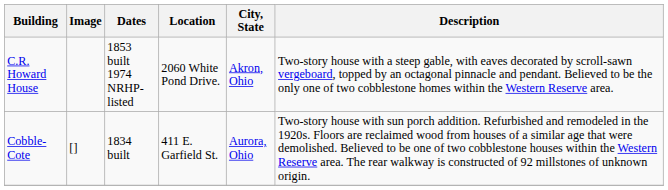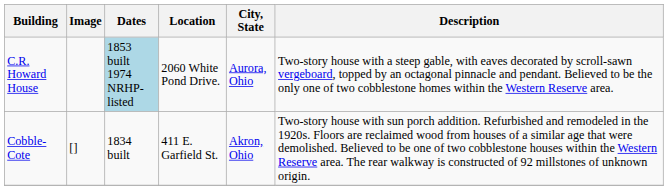C.R. Howard House | Dates: no background -> lightblue background
C.R. Howard House | City, State: Akron, Ohio -> Aurora, Ohio
Cobble-Cote | City, State: Aurora, Ohio -> Akron, Ohio
